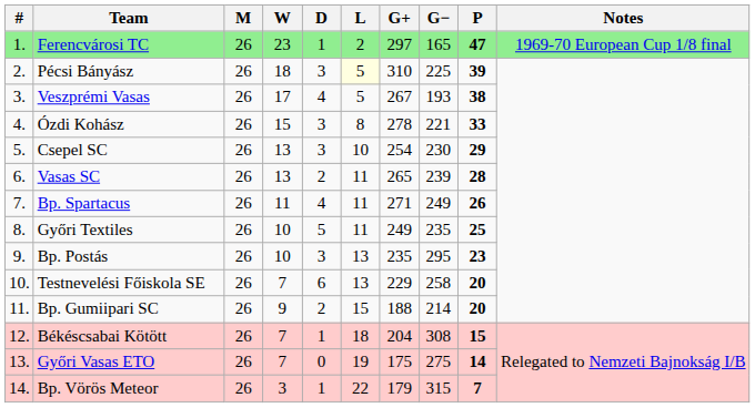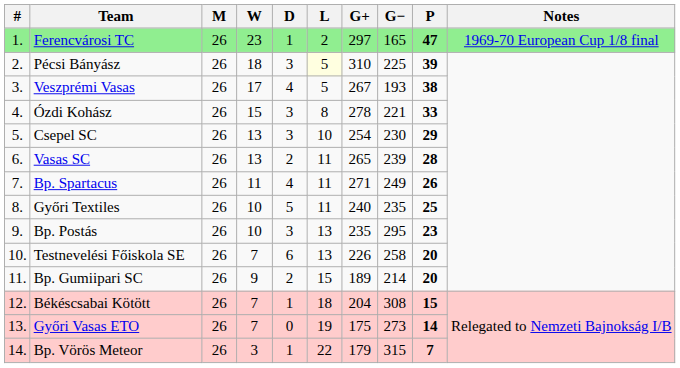Győri Textiles | G+: 249 -> 240
Testnevelési Főiskola SE | G+: 229 -> 226
Bp. Gumiipari SC | G+: 188 -> 189
Győri Vasas ETO | G−: 275 -> 273
